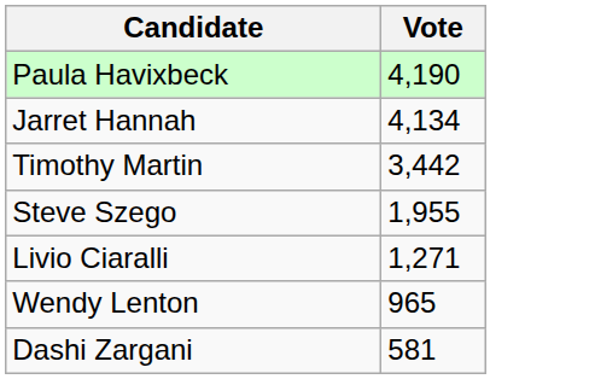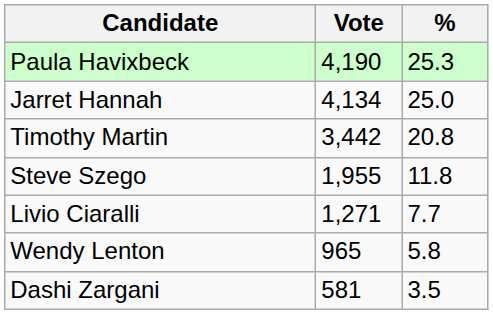+ column: % | 25.3 | 25.0 | 20.8 | 11.8 | 7.7 | 5.8 | 3.5
